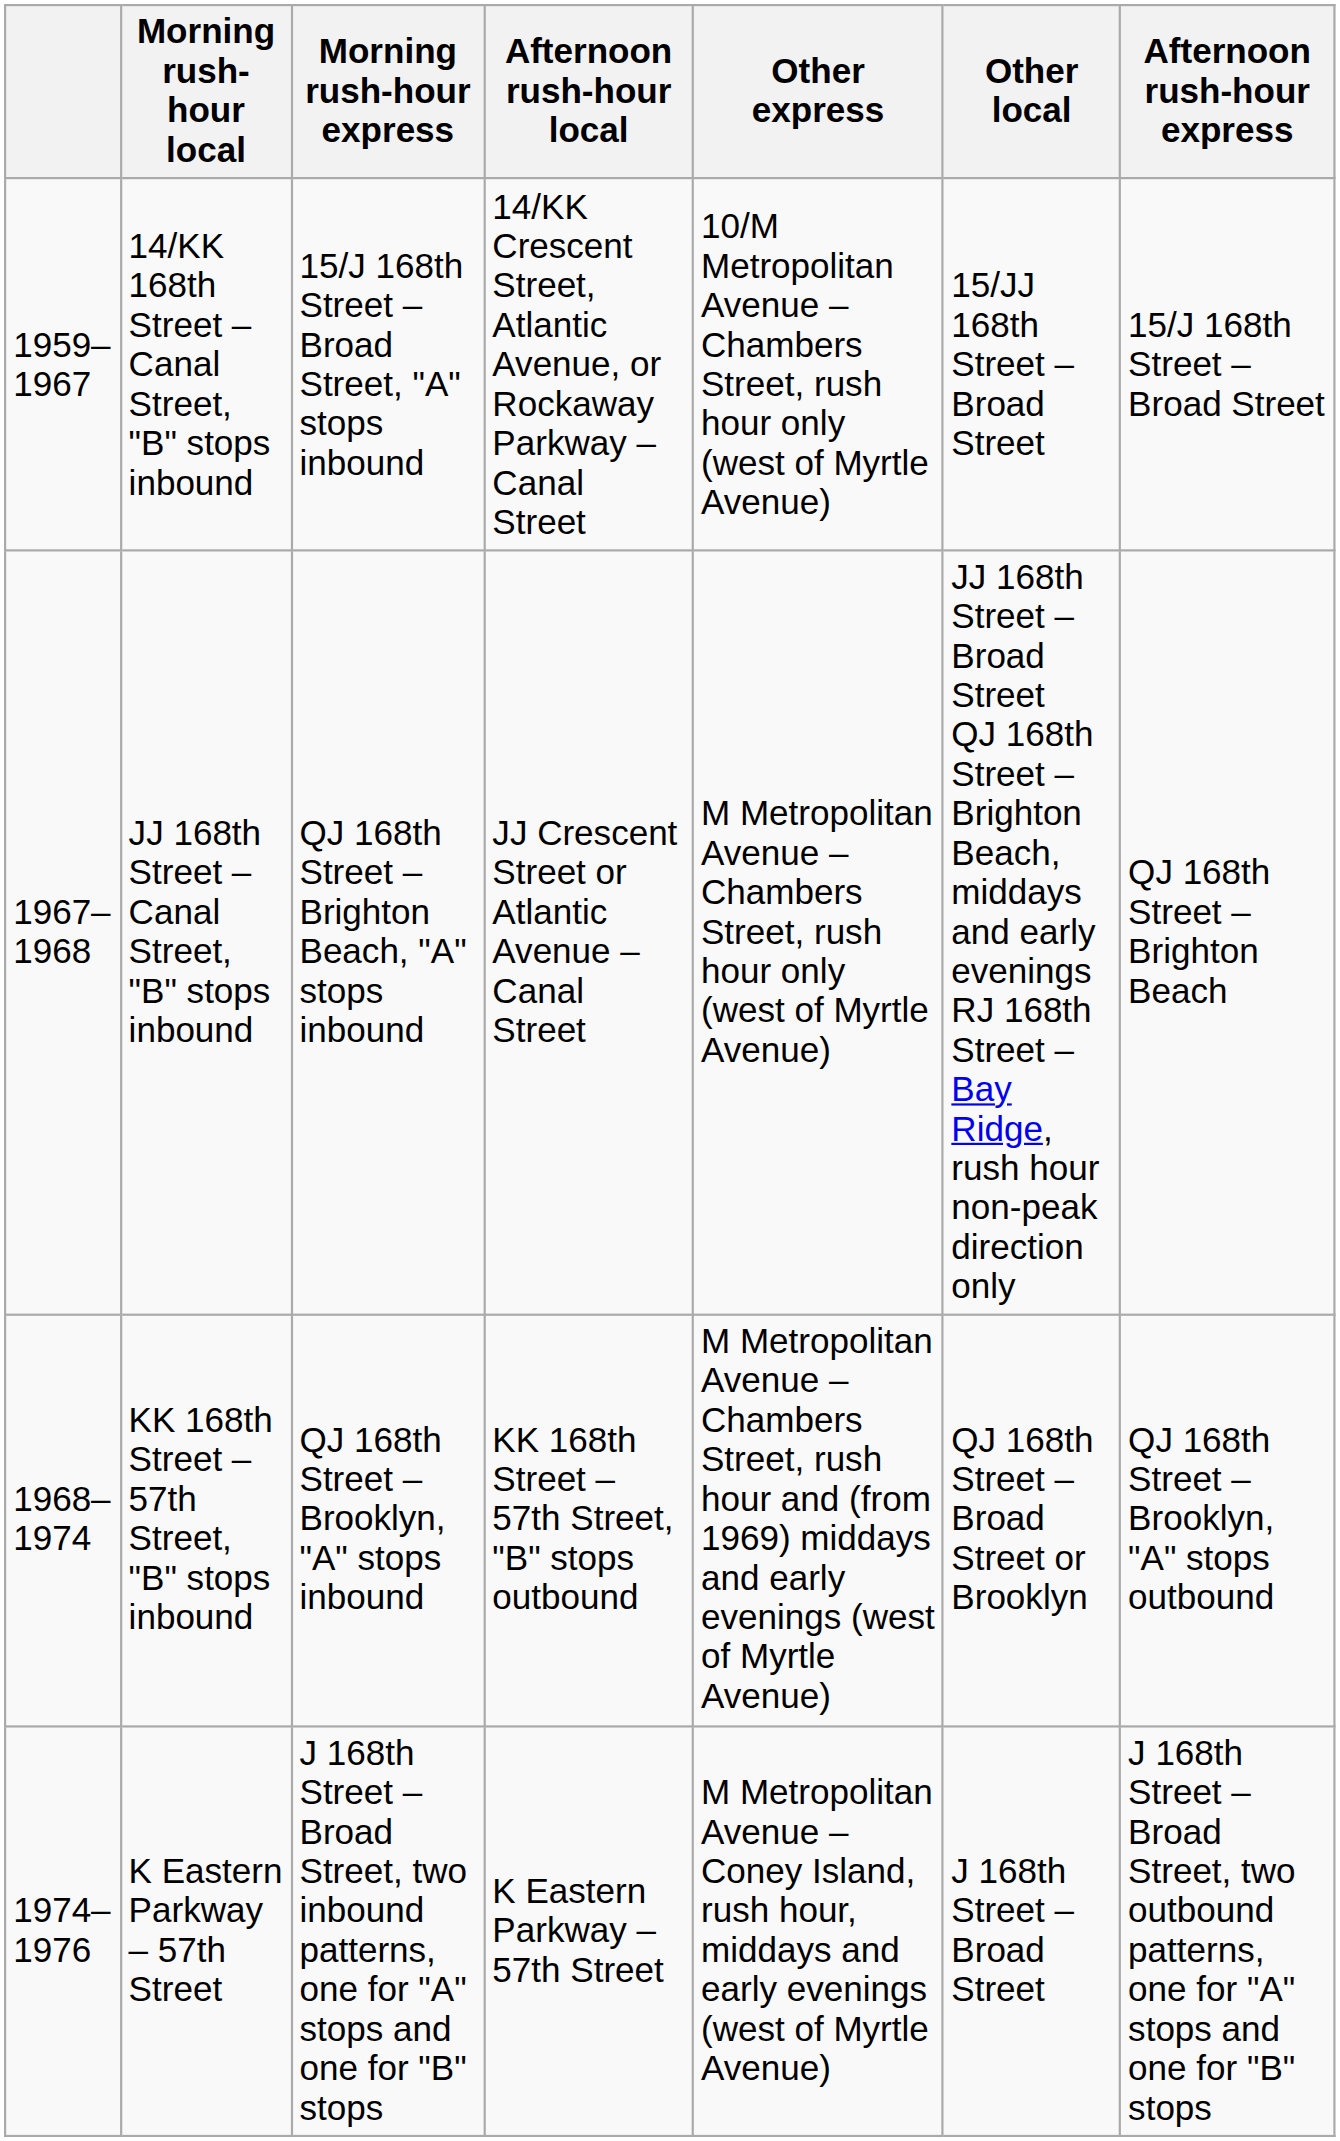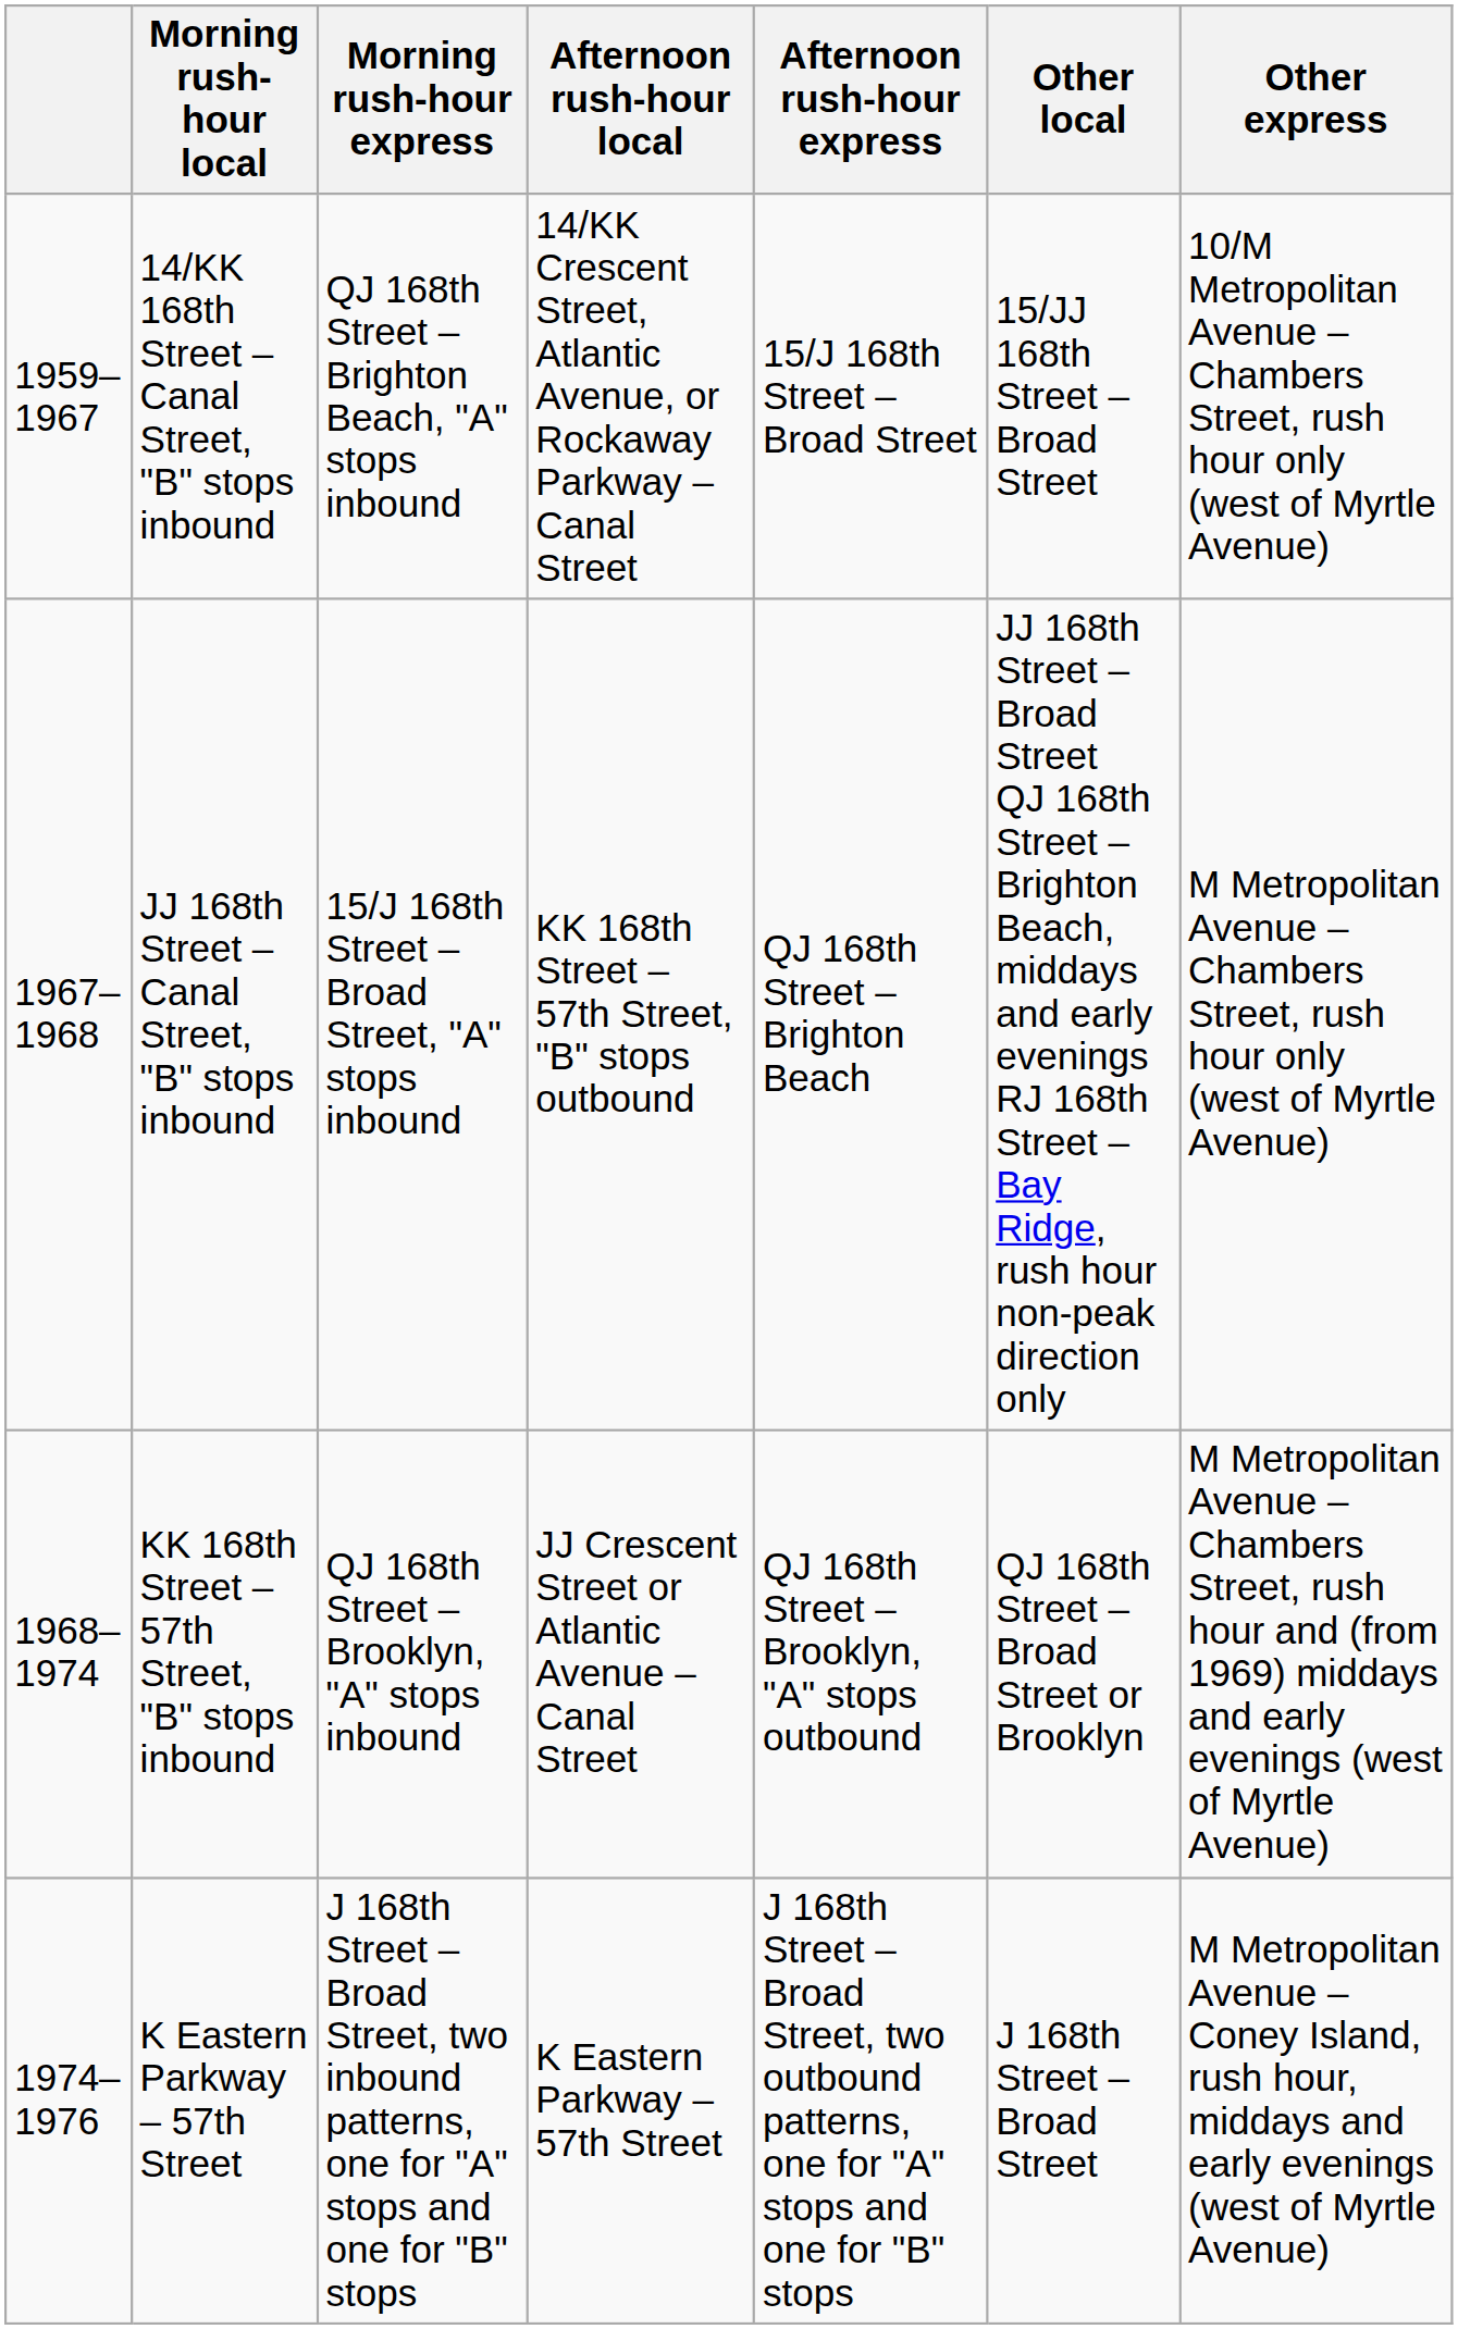columns swapped: Afternoon rush-hour express <-> Other express
14/KK 168th Street – Canal Street, "B" stops inbound | Morning rush-hour express: 15/J 168th Street – Broad Street, "A" stops inbound -> QJ 168th Street – Brighton Beach, "A" stops inbound
JJ 168th Street – Canal Street, "B" stops inbound | Morning rush-hour express: QJ 168th Street – Brighton Beach, "A" stops inbound -> 15/J 168th Street – Broad Street, "A" stops inbound
JJ 168th Street – Canal Street, "B" stops inbound | Afternoon rush-hour local: JJ Crescent Street or Atlantic Avenue – Canal Street -> KK 168th Street – 57th Street, "B" stops outbound
KK 168th Street – 57th Street, "B" stops inbound | Afternoon rush-hour local: KK 168th Street – 57th Street, "B" stops outbound -> JJ Crescent Street or Atlantic Avenue – Canal Street
